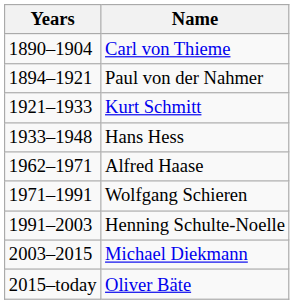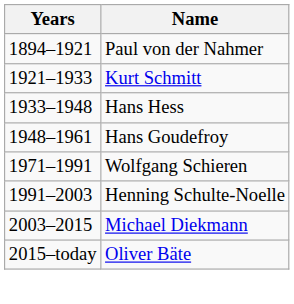- row: 1890–1904 | Carl von Thieme
+ row: 1948–1961 | Hans Goudefroy
- row: 1962–1971 | Alfred Haase
